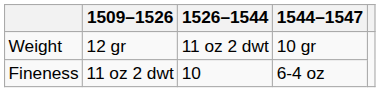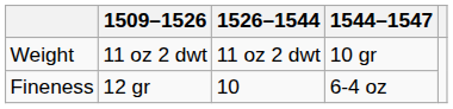Weight | 1509–1526: 12 gr -> 11 oz 2 dwt
Fineness | 1509–1526: 11 oz 2 dwt -> 12 gr
